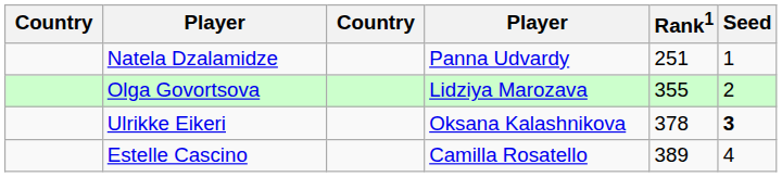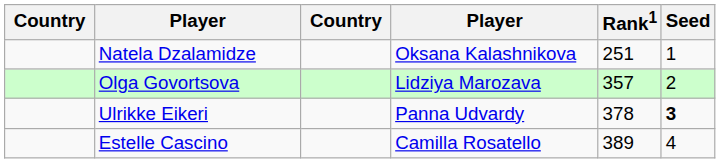Natela Dzalamidze | column 4: Panna Udvardy -> Oksana Kalashnikova
Olga Govortsova | Rank1: 355 -> 357
Ulrikke Eikeri | column 4: Oksana Kalashnikova -> Panna Udvardy
